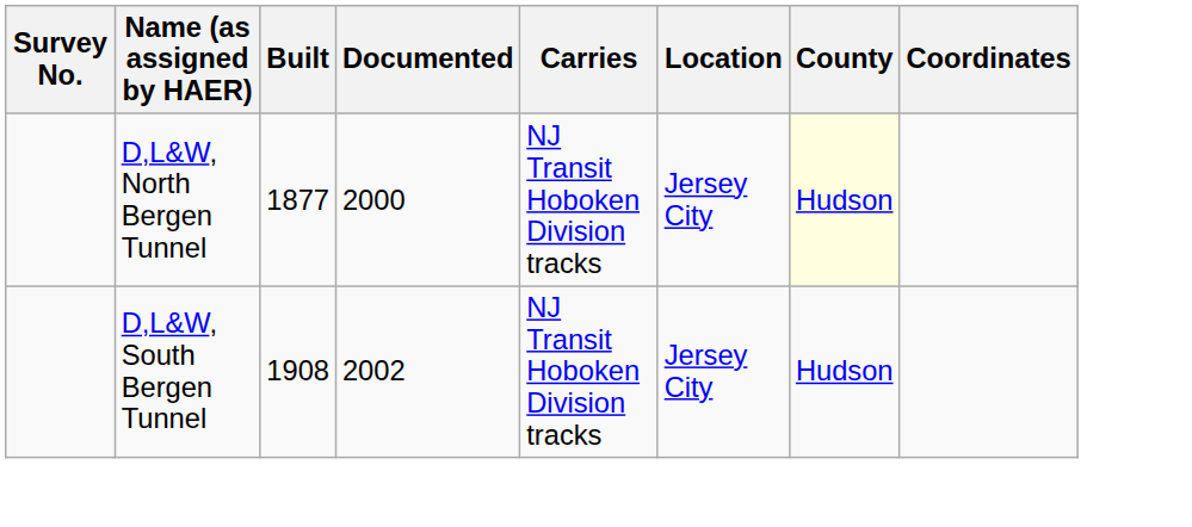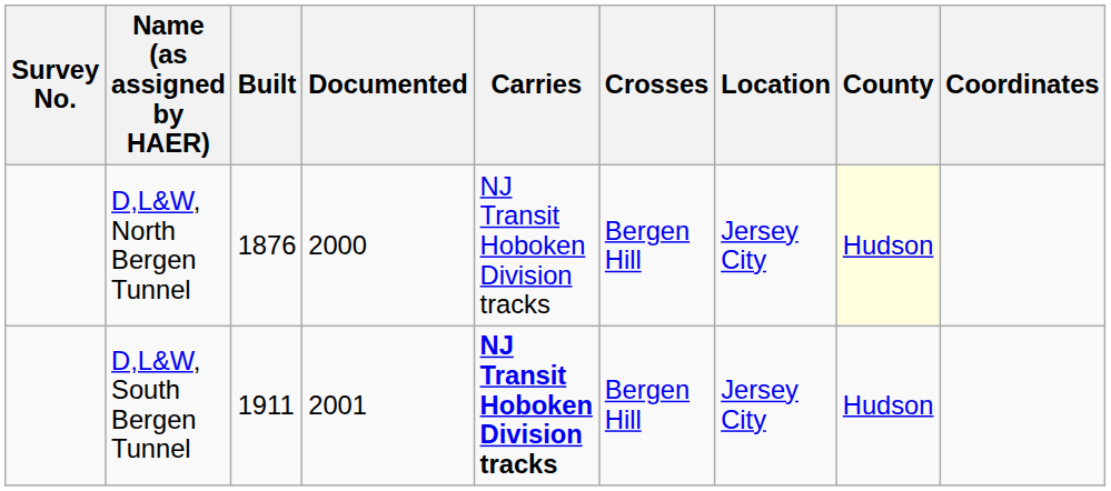+ column: Crosses | Bergen Hill | Bergen Hill
D,L&W, North Bergen Tunnel | Built: 1877 -> 1876
D,L&W, South Bergen Tunnel | Built: 1908 -> 1911
D,L&W, South Bergen Tunnel | Documented: 2002 -> 2001
D,L&W, South Bergen Tunnel | Carries: normal -> bold
